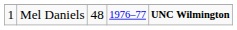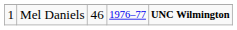Mel Daniels | column 3: 48 -> 46
